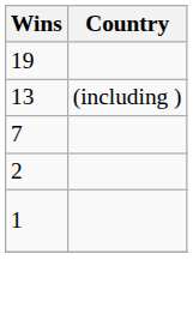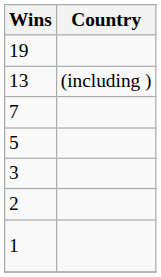+ row: 5
+ row: 3
